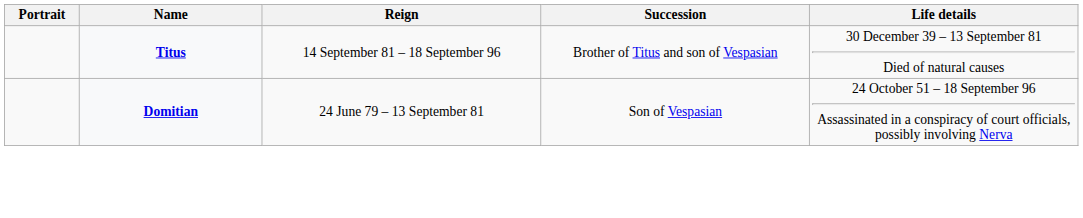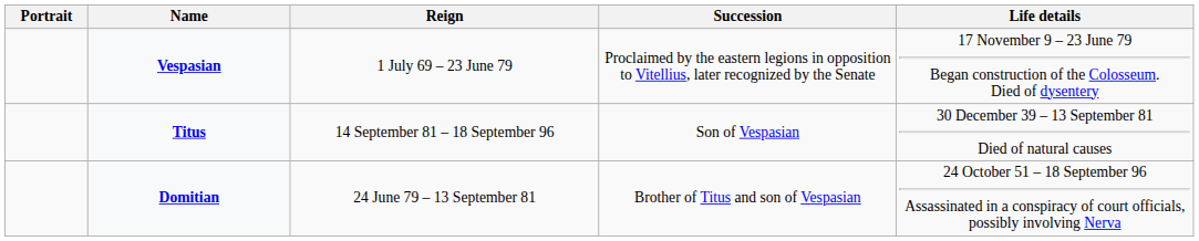+ row: Vespasian | 1 July 69 – 23 June 79 | Proclaimed by the eastern legions in opposition to Vitellius, later recognized by the Senate | 17 November 9 – 23 June 79 Began construction of the Colosseum. Died of dysentery
Titus | Succession: Brother of Titus and son of Vespasian -> Son of Vespasian
Domitian | Succession: Son of Vespasian -> Brother of Titus and son of Vespasian
